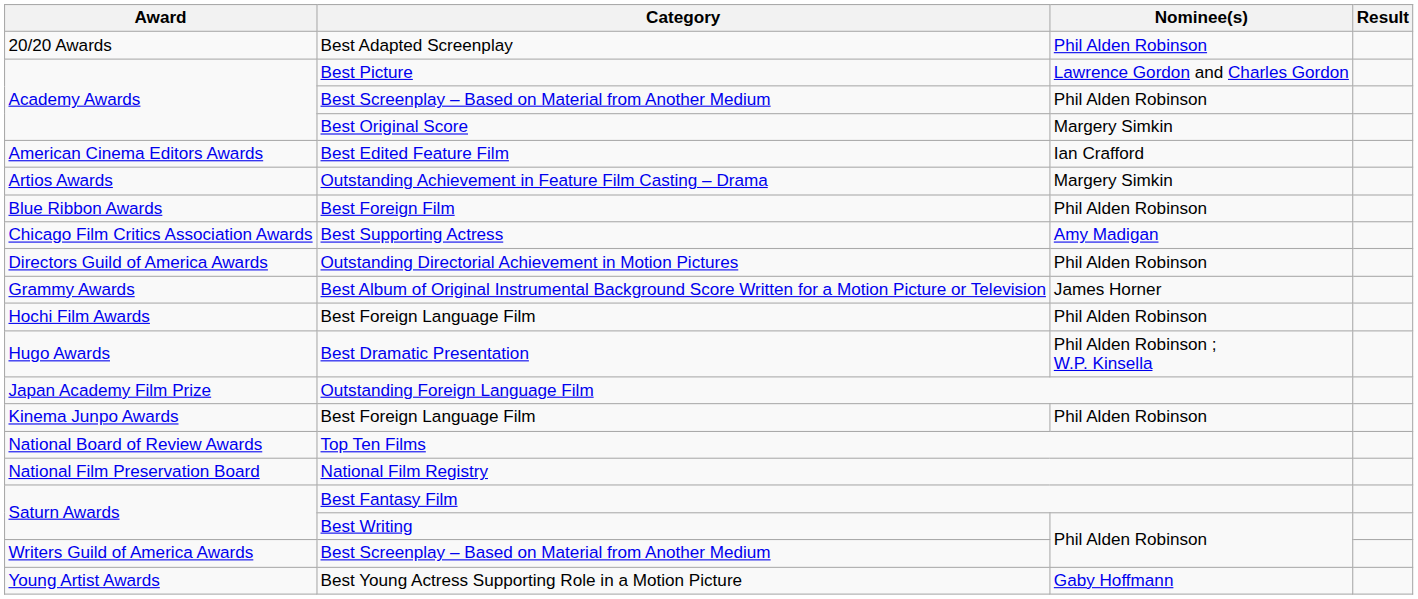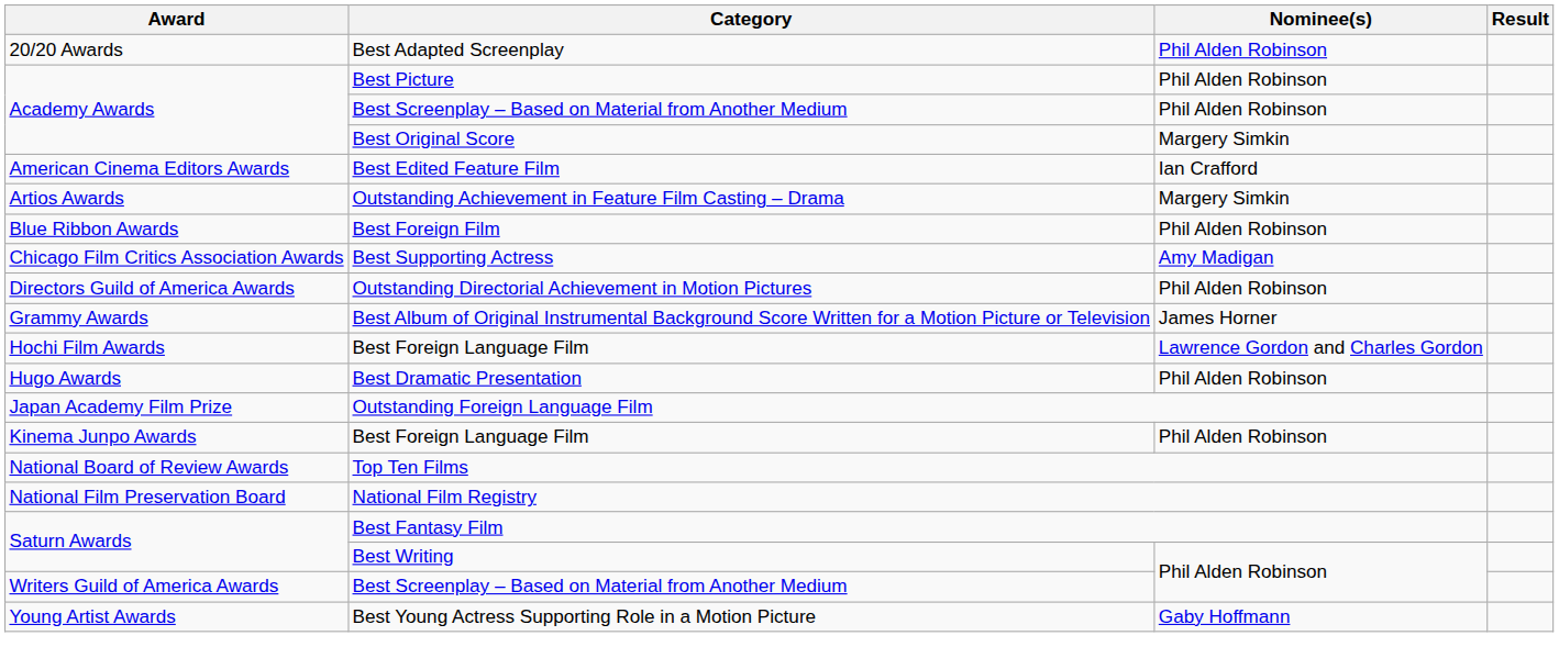Best Picture | Nominee(s): Lawrence Gordon and Charles Gordon -> Phil Alden Robinson
Hochi Film Awards / Best Foreign Language Film | Nominee(s): Phil Alden Robinson -> Lawrence Gordon and Charles Gordon
Best Dramatic Presentation | Nominee(s): Phil Alden Robinson ; W.P. Kinsella -> Phil Alden Robinson
